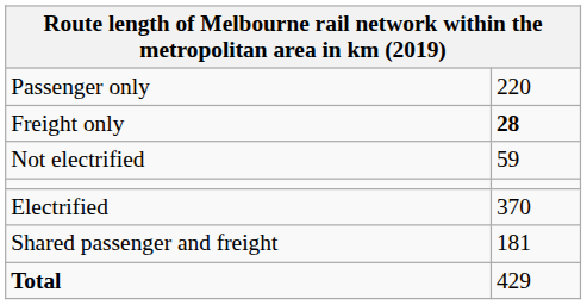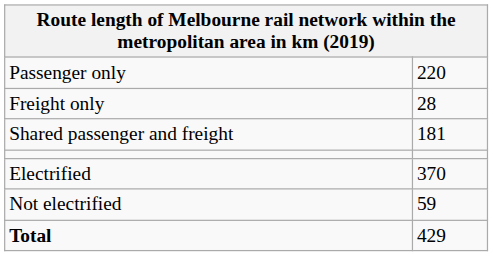Freight only | column 2: bold -> normal
rows swapped: Shared passenger and freight <-> Not electrified
